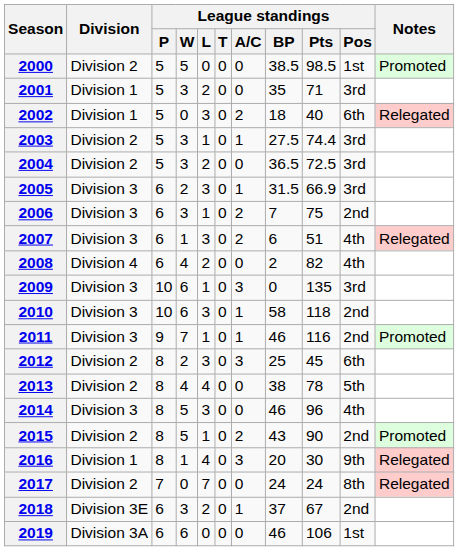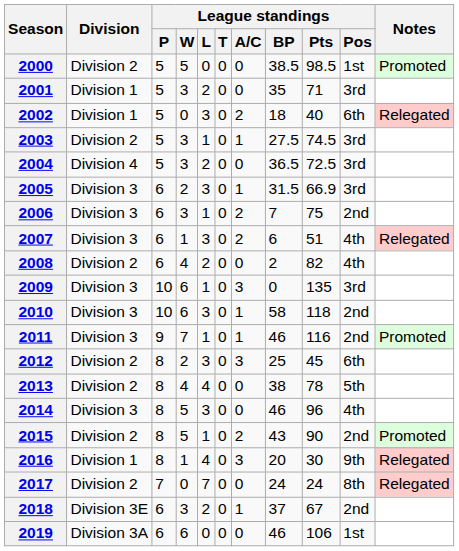2003 | League standings / Pts: 74.4 -> 74.5
2004 | Division: Division 2 -> Division 4
2008 | Division: Division 4 -> Division 2
